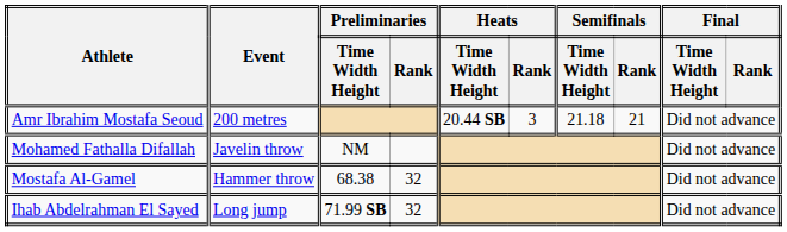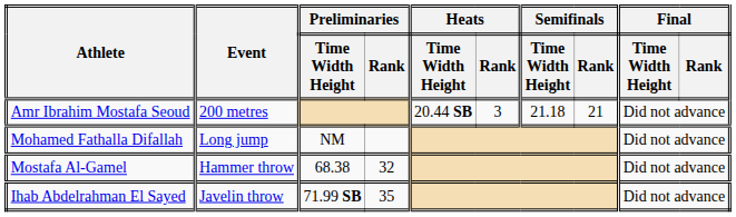Mohamed Fathalla Difallah | Event: Javelin throw -> Long jump
Ihab Abdelrahman El Sayed | Event: Long jump -> Javelin throw
Ihab Abdelrahman El Sayed | Preliminaries / Rank: 32 -> 35
